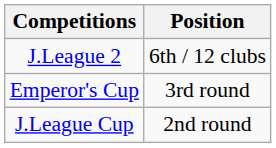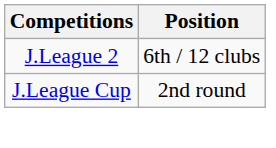- row: Emperor's Cup | 3rd round
